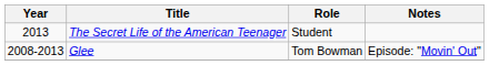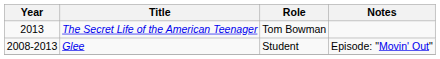The Secret Life of the American Teenager | Role: Student -> Tom Bowman
Glee | Role: Tom Bowman -> Student
